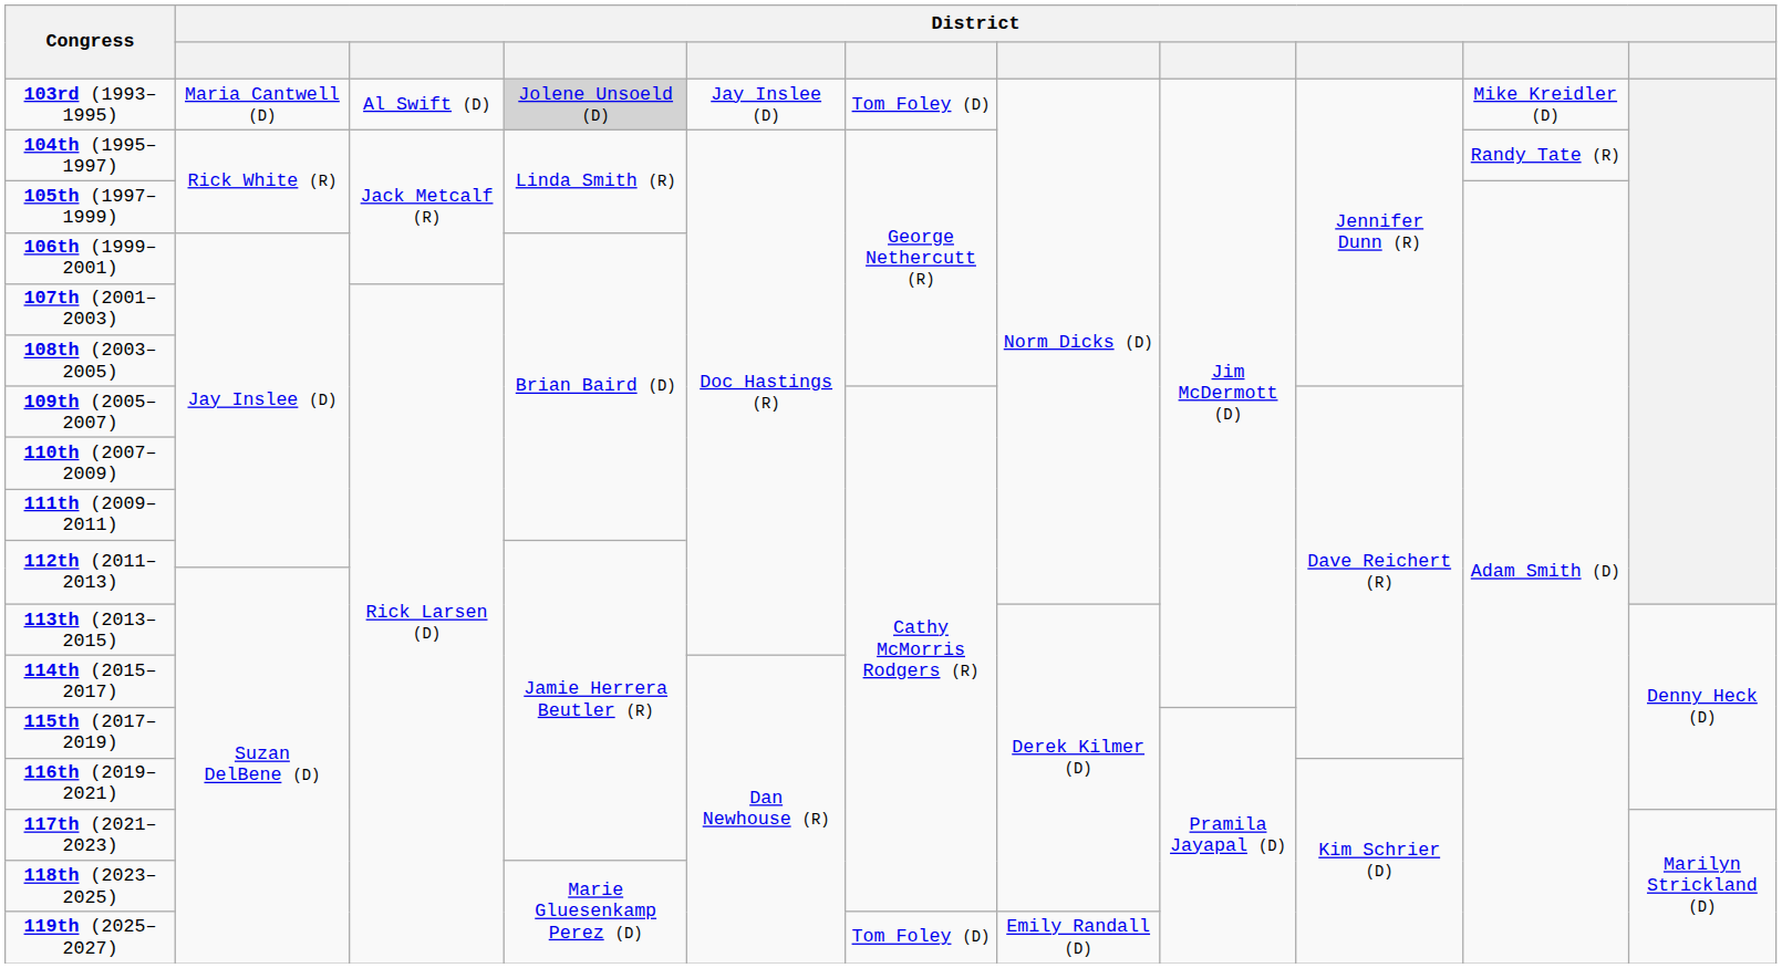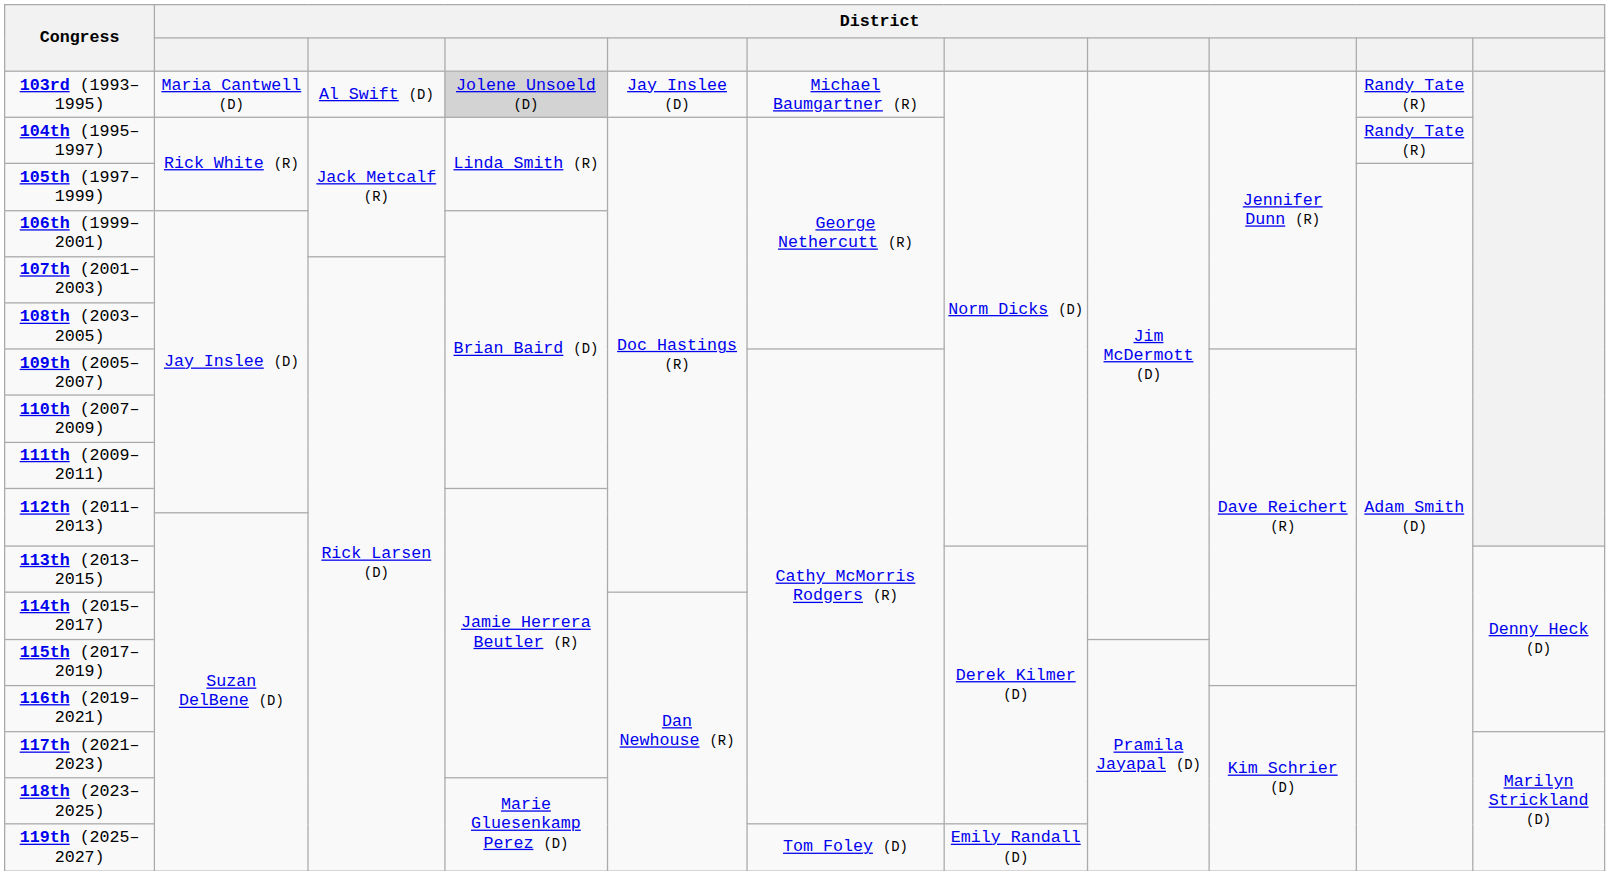103rd (1993–1995) | column 6: Tom Foley (D) -> Michael Baumgartner (R)
103rd (1993–1995) | column 10: Mike Kreidler (D) -> Randy Tate (R)
